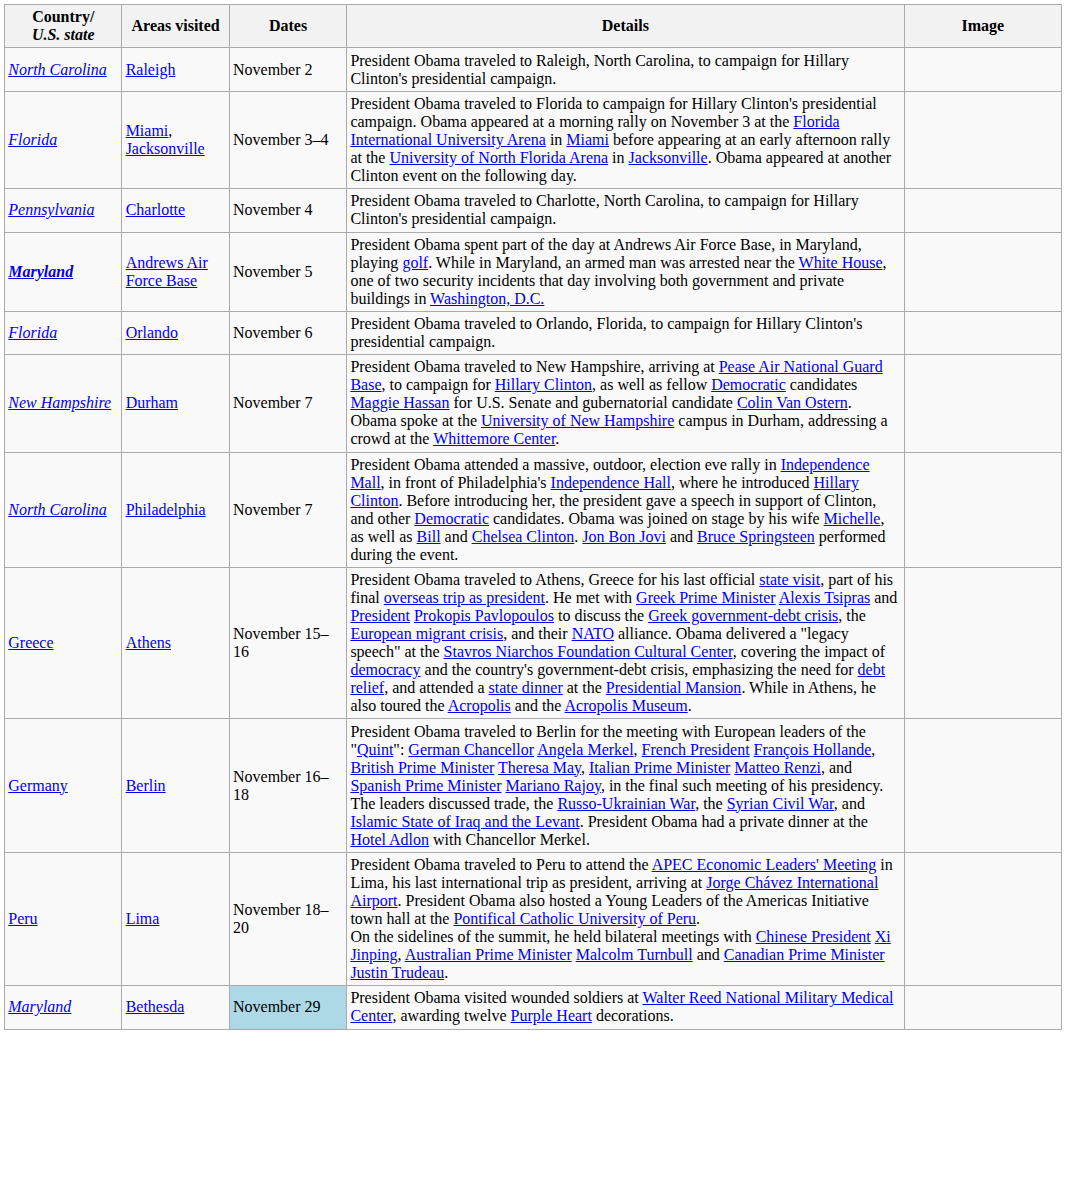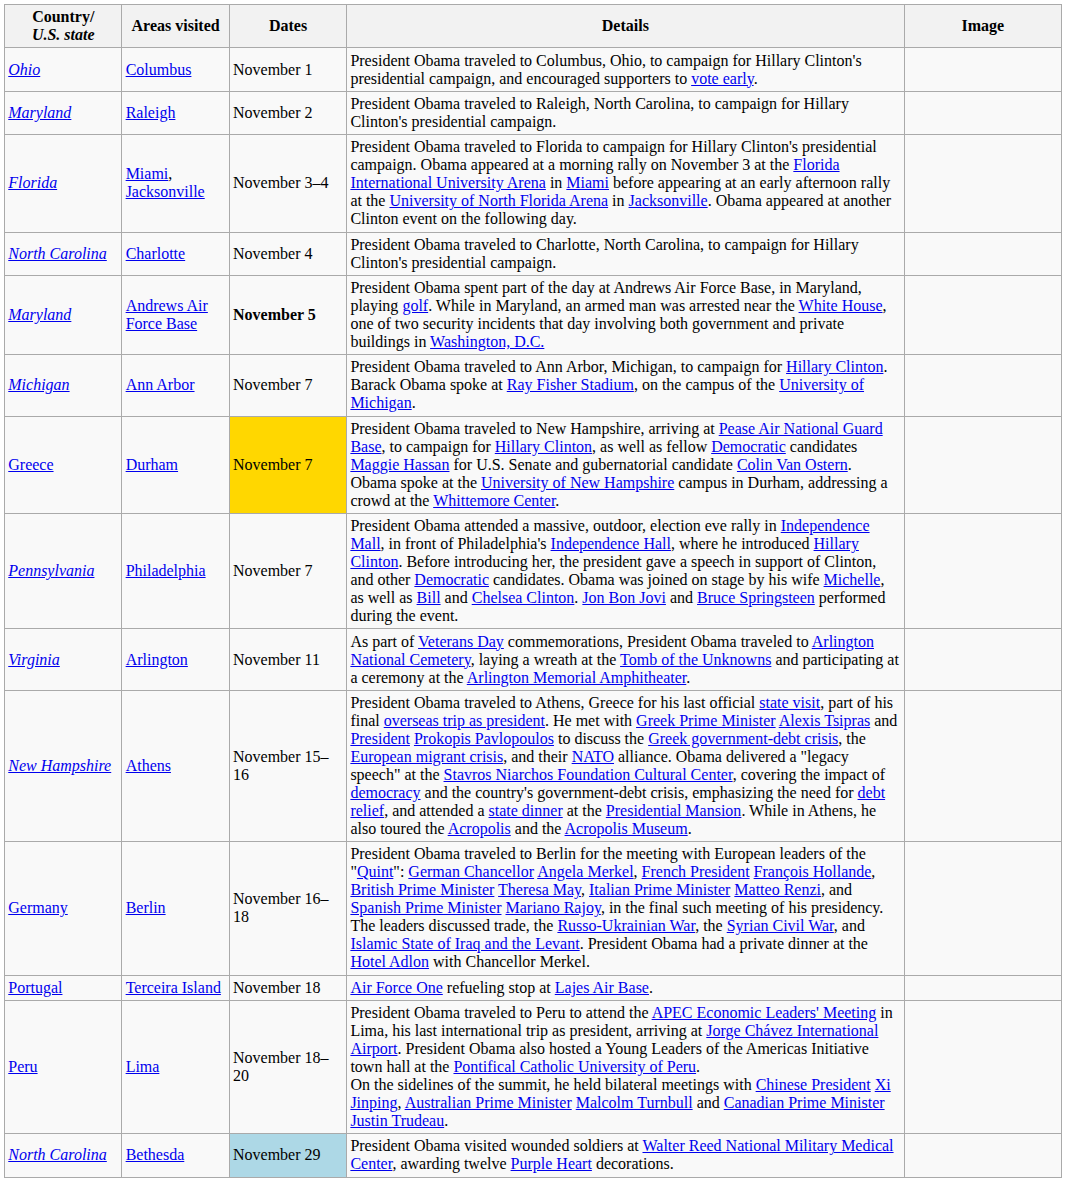+ row: Ohio | Columbus | November 1 | President Obama traveled to Columbus, Ohio, to campaign for Hillary Clinton's presidential campaign, and encouraged supporters to vote early.
Raleigh | Country/ U.S. state: North Carolina -> Maryland
Charlotte | Country/ U.S. state: Pennsylvania -> North Carolina
Andrews Air Force Base | Country/ U.S. state: bold -> normal
Andrews Air Force Base | Dates: normal -> bold
- row: Florida | Orlando | November 6 | President Obama traveled to Orlando, Florida, to campaign for Hillary Clinton's presidential campaign.
+ row: Michigan | Ann Arbor | November 7 | President Obama traveled to Ann Arbor, Michigan, to campaign for Hillary Clinton. Barack Obama spoke at Ray Fisher Stadium, on the campus of the University of Michigan.
Durham | Country/ U.S. state: New Hampshire -> Greece
Durham | Dates: no background -> gold background
Philadelphia | Country/ U.S. state: North Carolina -> Pennsylvania
+ row: Virginia | Arlington | November 11 | As part of Veterans Day commemorations, President Obama traveled to Arlington National Cemetery, laying a wreath at the Tomb of the Unknowns and participating at a ceremony at the Arlington Memorial Amphitheater.
Athens | Country/ U.S. state: Greece -> New Hampshire
+ row: Portugal | Terceira Island | November 18 | Air Force One refueling stop at Lajes Air Base.
Bethesda | Country/ U.S. state: Maryland -> North Carolina
